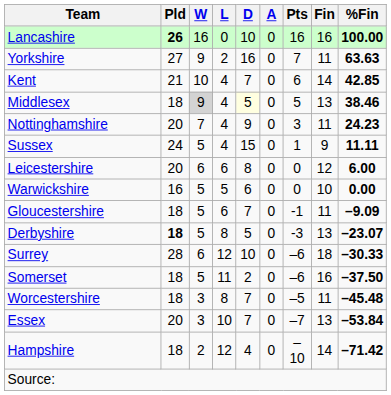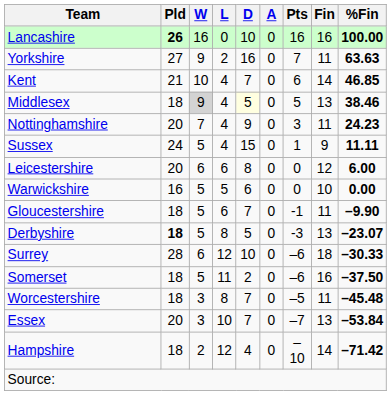Kent | %Fin: 42.85 -> 46.85
Gloucestershire | %Fin: –9.09 -> –9.90
